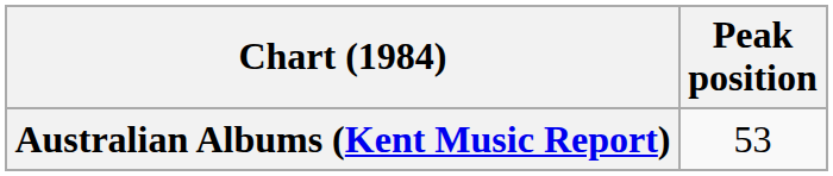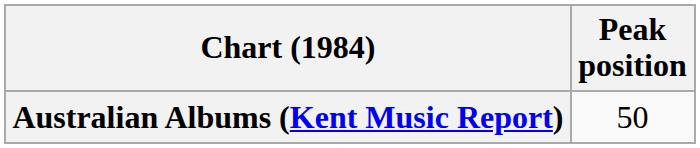Australian Albums (Kent Music Report) | Peak position: 53 -> 50
